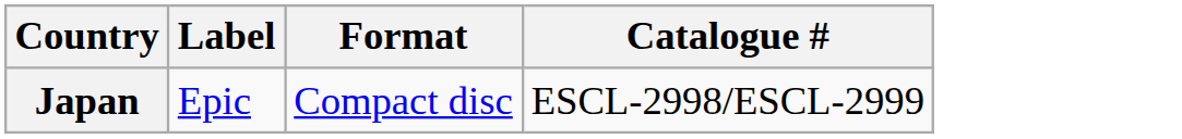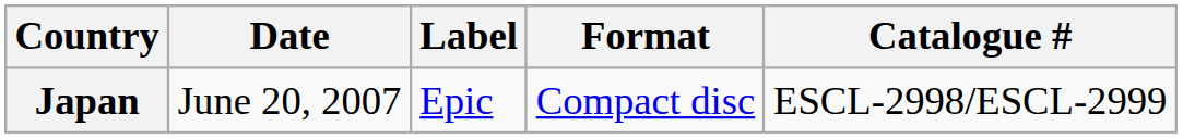+ column: Date | June 20, 2007
